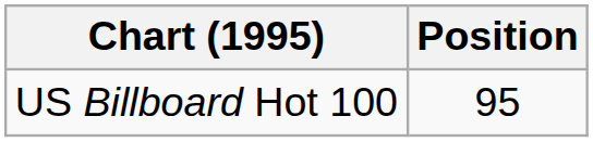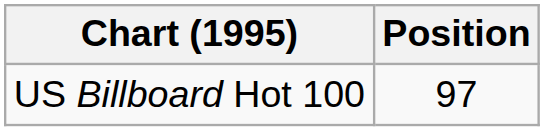US Billboard Hot 100 | Position: 95 -> 97
